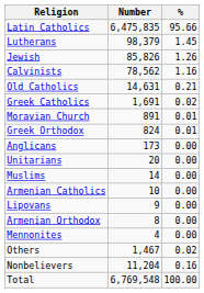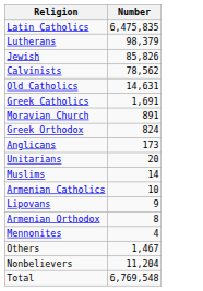- column: % | 95.66 | 1.45 | 1.26 | 1.16 | 0.21 | 0.02 | 0.01 | 0.01 | 0.00 | 0.00 | 0.00 | 0.00 | 0.00 | 0.00 | 0.00 | 0.02 | 0.16 | 100.00
